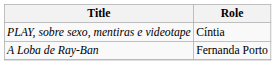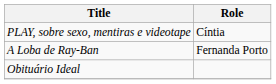+ row: Obituário Ideal
